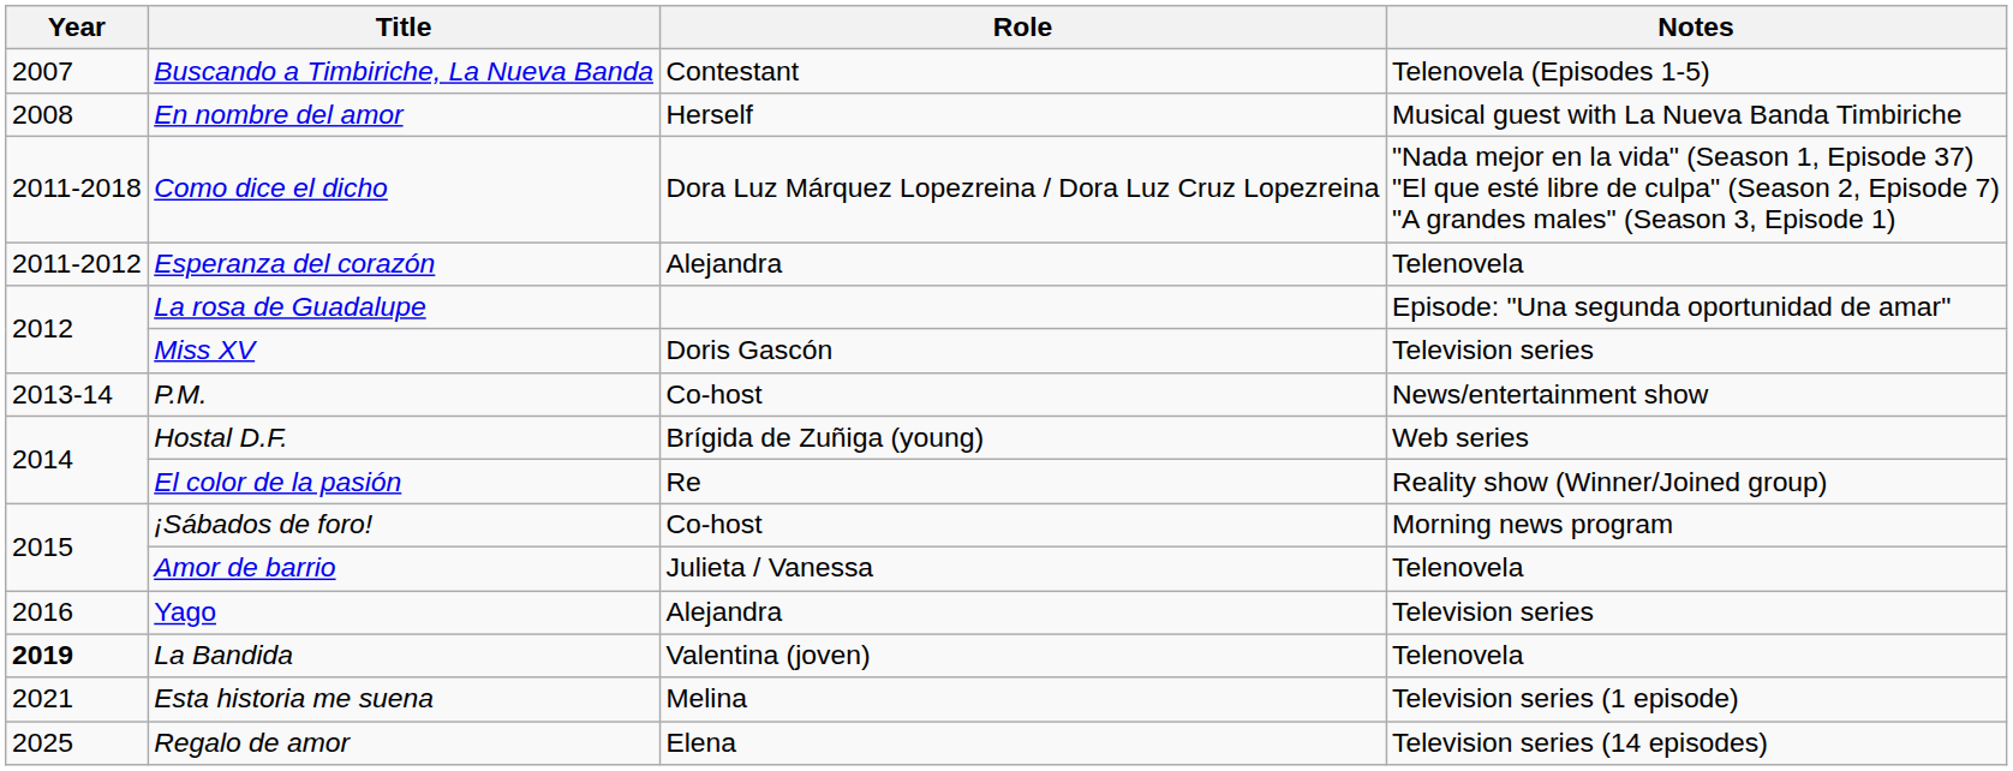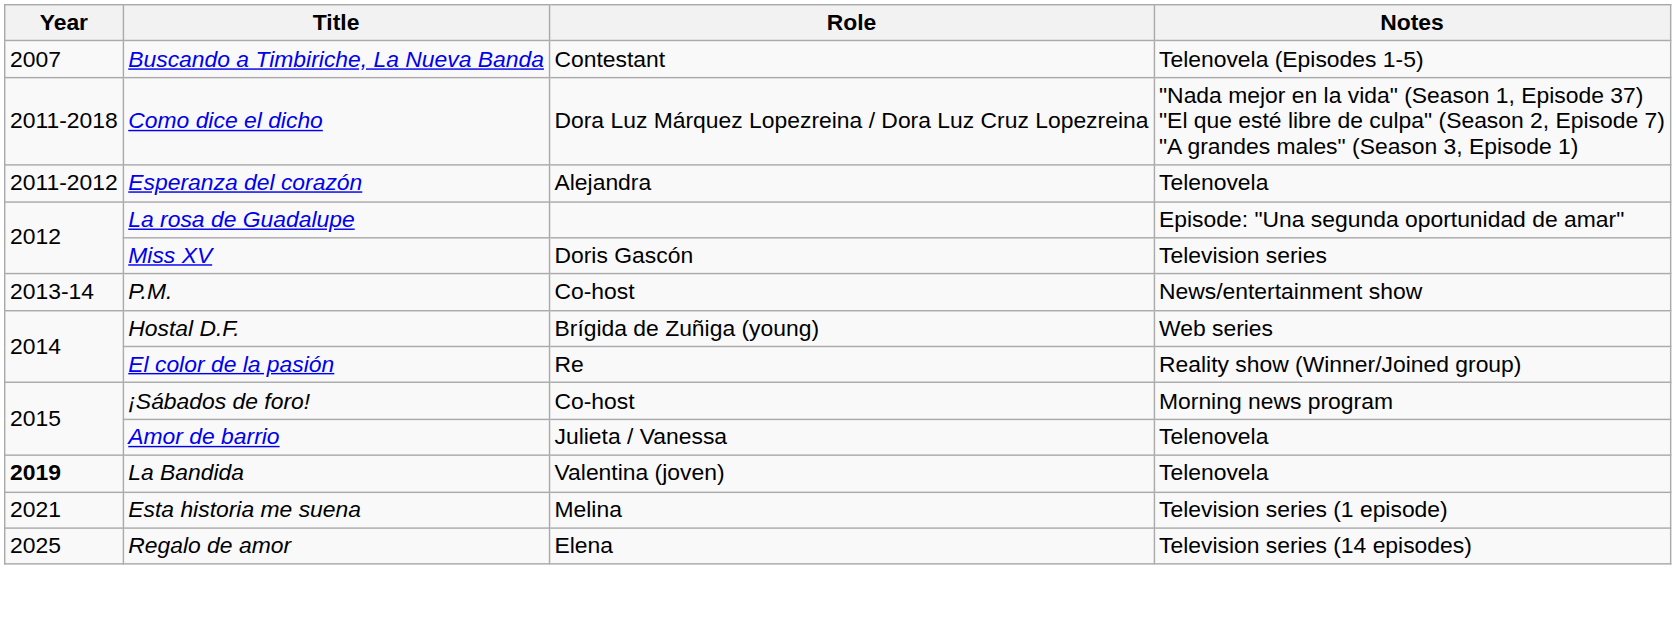- row: 2008 | En nombre del amor | Herself | Musical guest with La Nueva Banda Timbiriche
- row: 2016 | Yago | Alejandra | Television series
